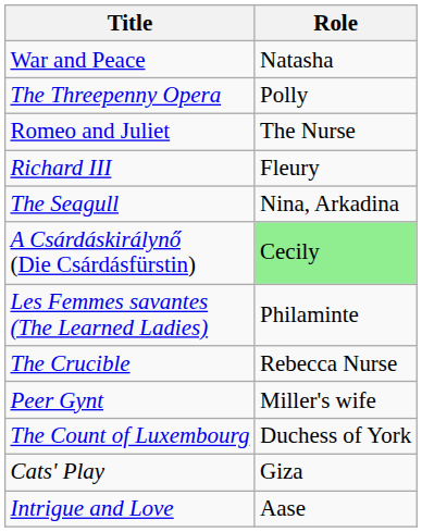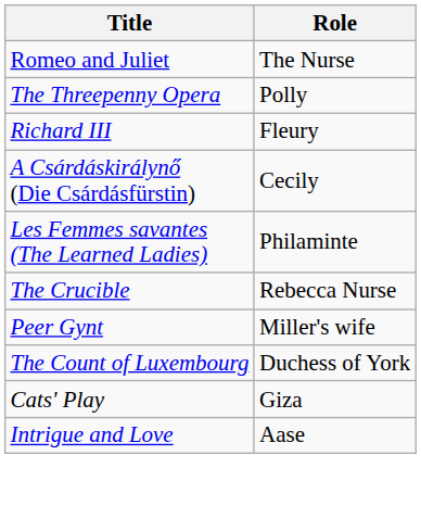- row: War and Peace | Natasha
rows swapped: The Threepenny Opera <-> Romeo and Juliet
- row: The Seagull | Nina, Arkadina
A Csárdáskirálynő (Die Csárdásfürstin) | Role: lightgreen background -> no background
